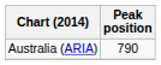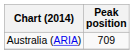Australia (ARIA) | Peak position: 790 -> 709
